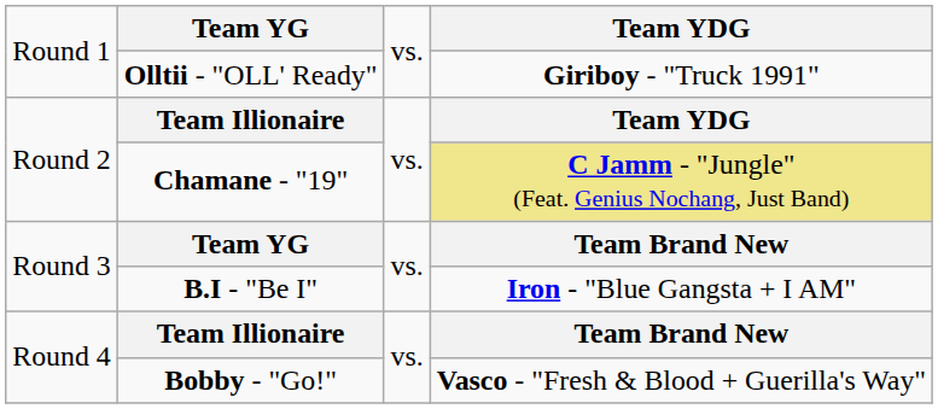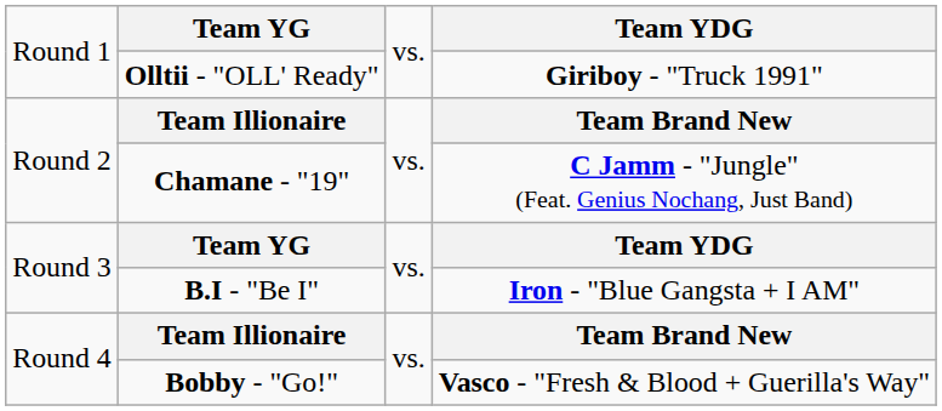Round 2 / Team Illionaire | column 4: Team YDG -> Team Brand New
Chamane - "19" | column 4: khaki background -> no background
Round 3 / Team YG | column 4: Team Brand New -> Team YDG
